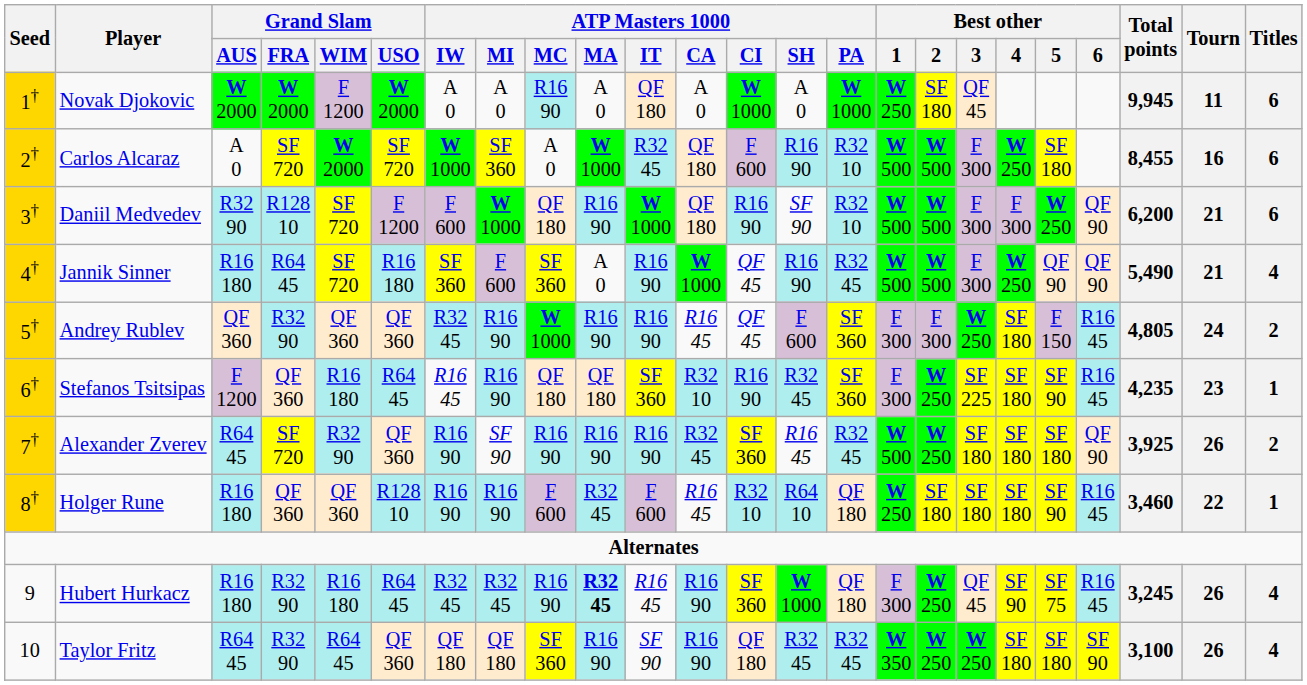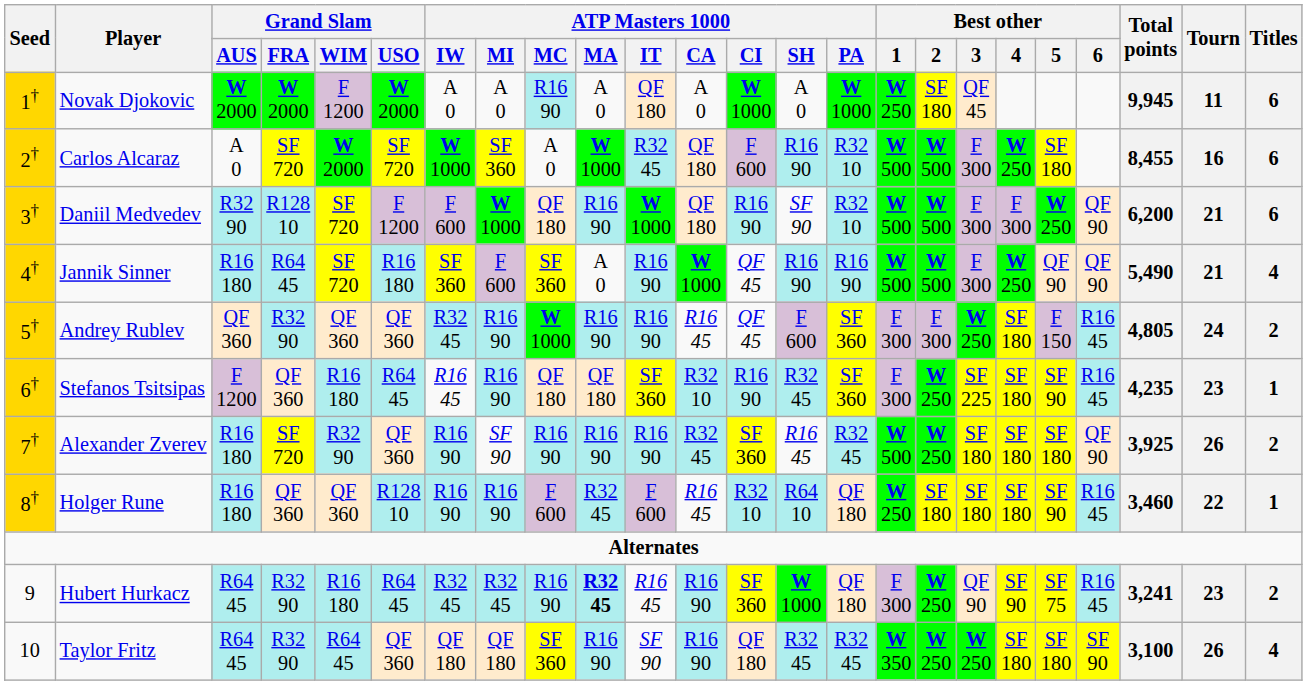Jannik Sinner | ATP Masters 1000 / PA: R32 45 -> R16 90
Alexander Zverev | Grand Slam / AUS: R64 45 -> R16 180
Hubert Hurkacz | Grand Slam / AUS: R16 180 -> R64 45
Hubert Hurkacz | Best other / 3: QF 45 -> QF 90
Hubert Hurkacz | Total points: 3,245 -> 3,241
Hubert Hurkacz | Tourn: 26 -> 23
Hubert Hurkacz | Titles: 4 -> 2
